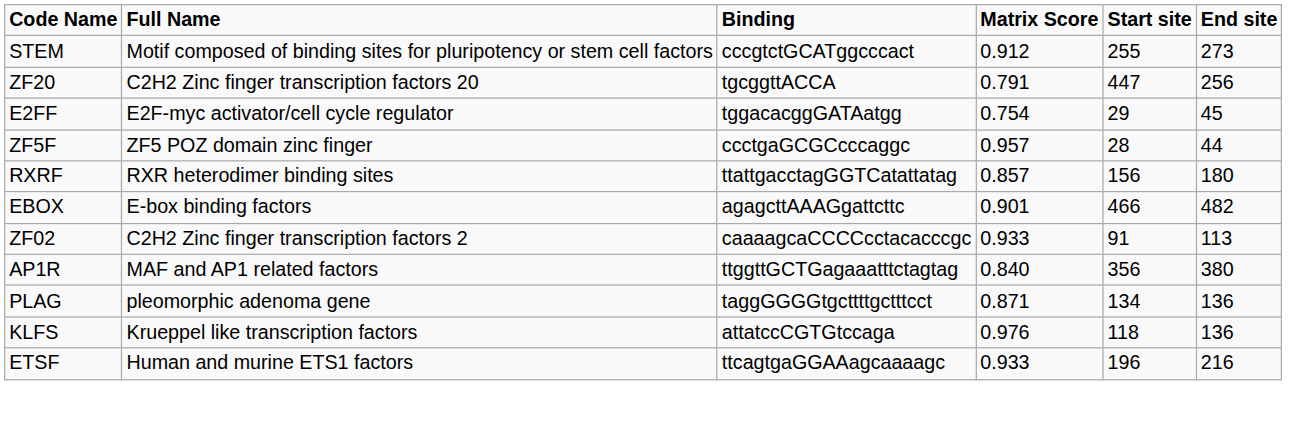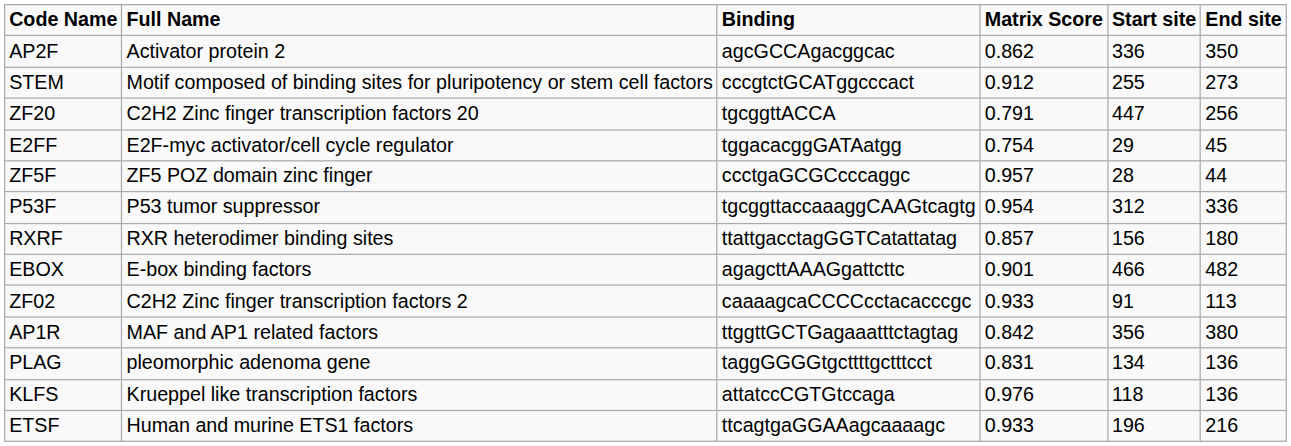+ row: AP2F | Activator protein 2 | agcGCCAgacggcac | 0.862 | 336 | 350
+ row: P53F | P53 tumor suppressor | tgcggttaccaaaggCAAGtcagtg | 0.954 | 312 | 336
AP1R | Matrix Score: 0.840 -> 0.842
PLAG | Matrix Score: 0.871 -> 0.831
